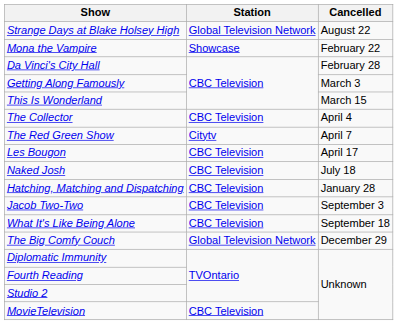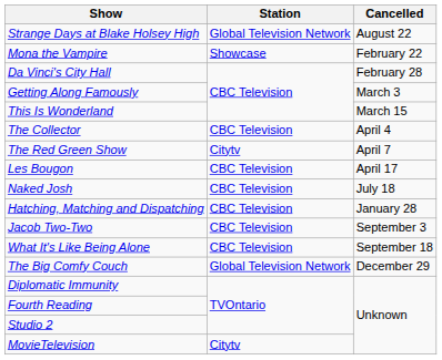MovieTelevision | Station: CBC Television -> Citytv
